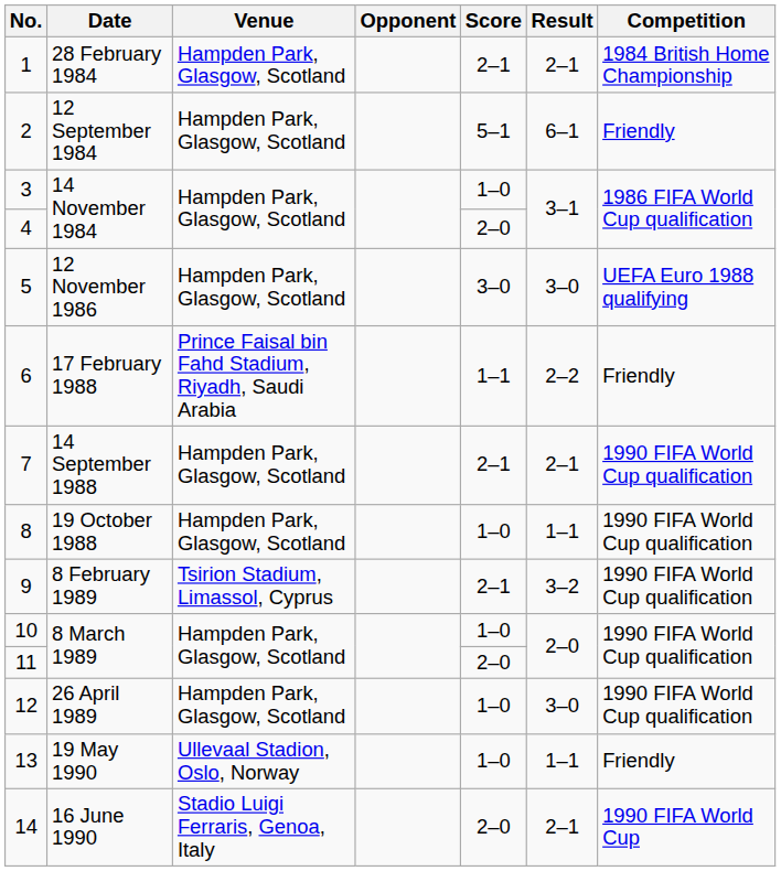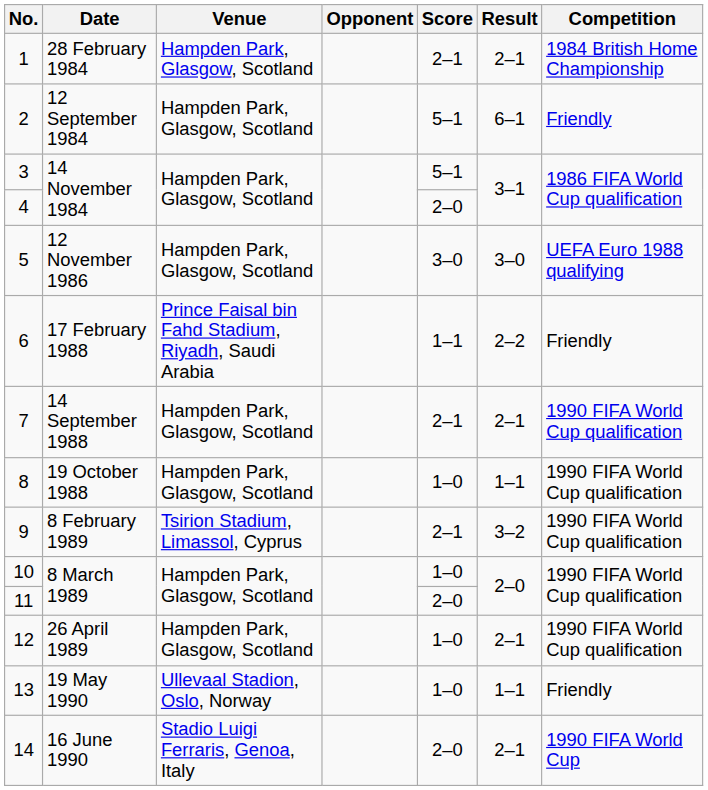3 | Score: 1–0 -> 5–1
12 | Result: 3–0 -> 2–1
